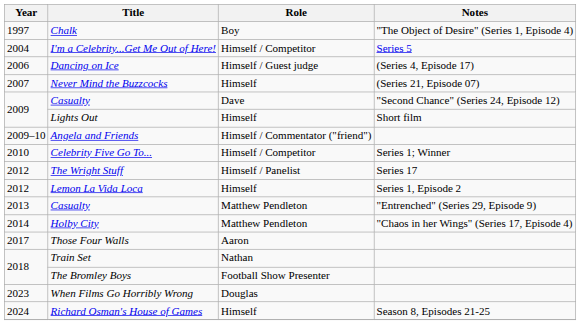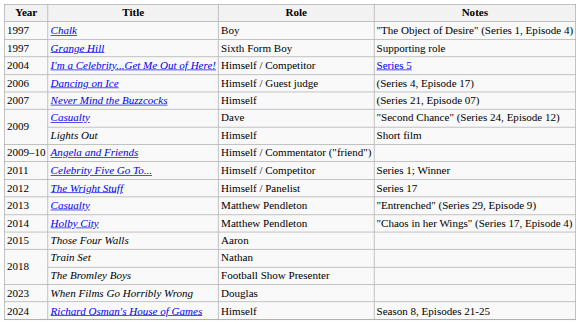+ row: 1997 | Grange Hill | Sixth Form Boy | Supporting role
Celebrity Five Go To... | Year: 2010 -> 2011
- row: 2012 | Lemon La Vida Loca | Himself | Series 1, Episode 2
Those Four Walls | Year: 2017 -> 2015
